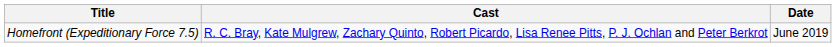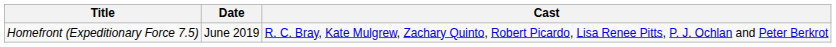columns swapped: Date <-> Cast
